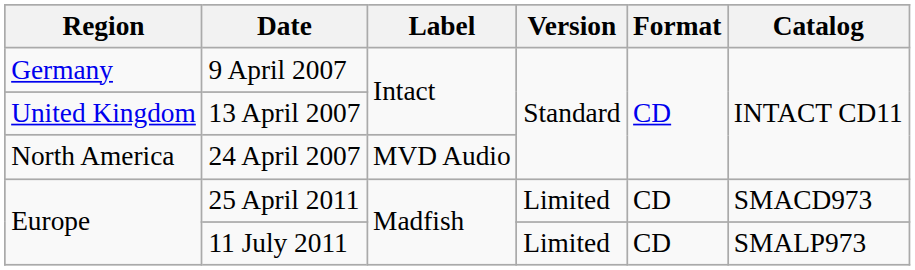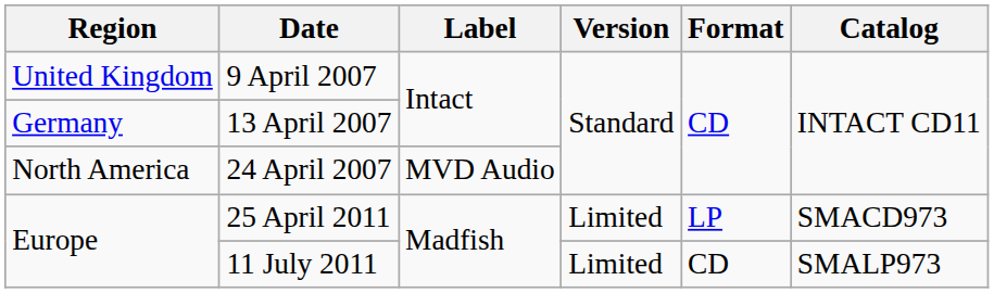9 April 2007 | Region: Germany -> United Kingdom
13 April 2007 | Region: United Kingdom -> Germany
25 April 2011 | Format: CD -> LP
